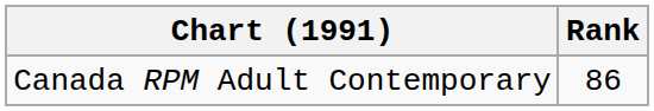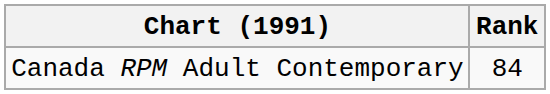Canada RPM Adult Contemporary | Rank: 86 -> 84
